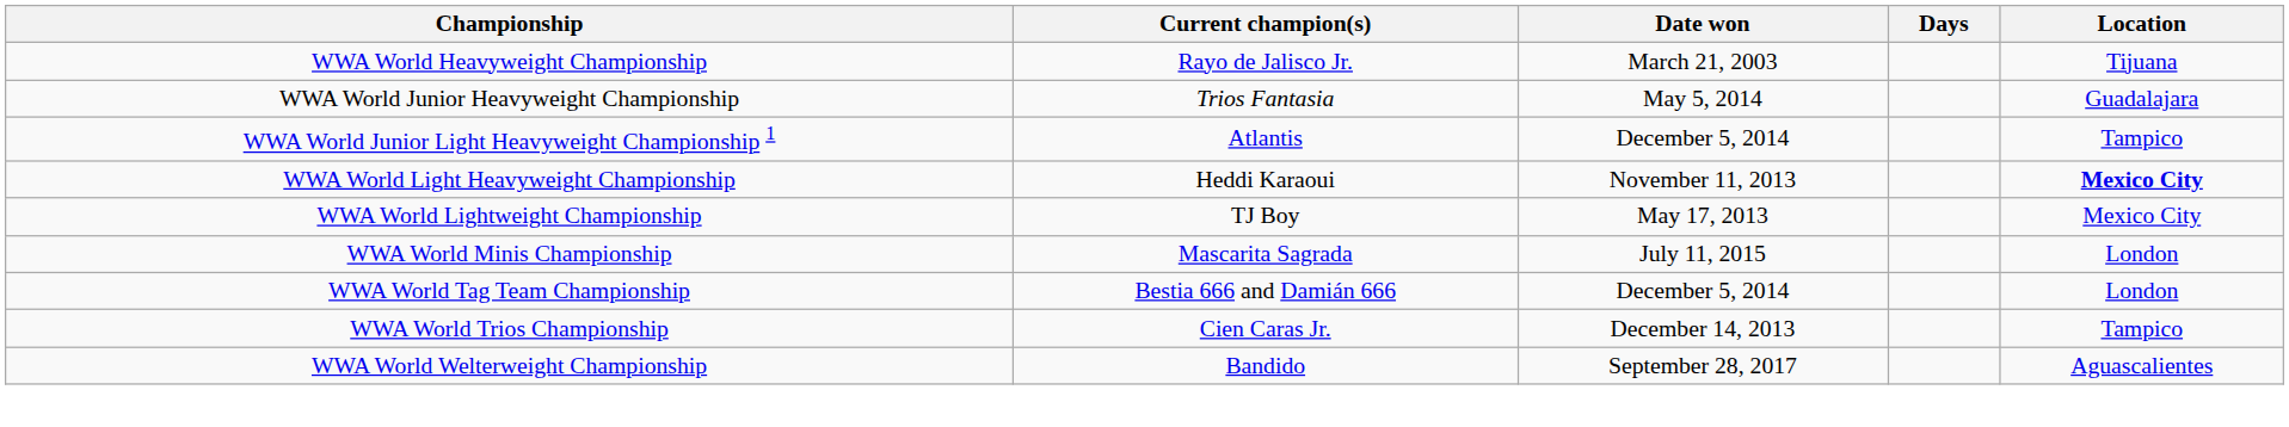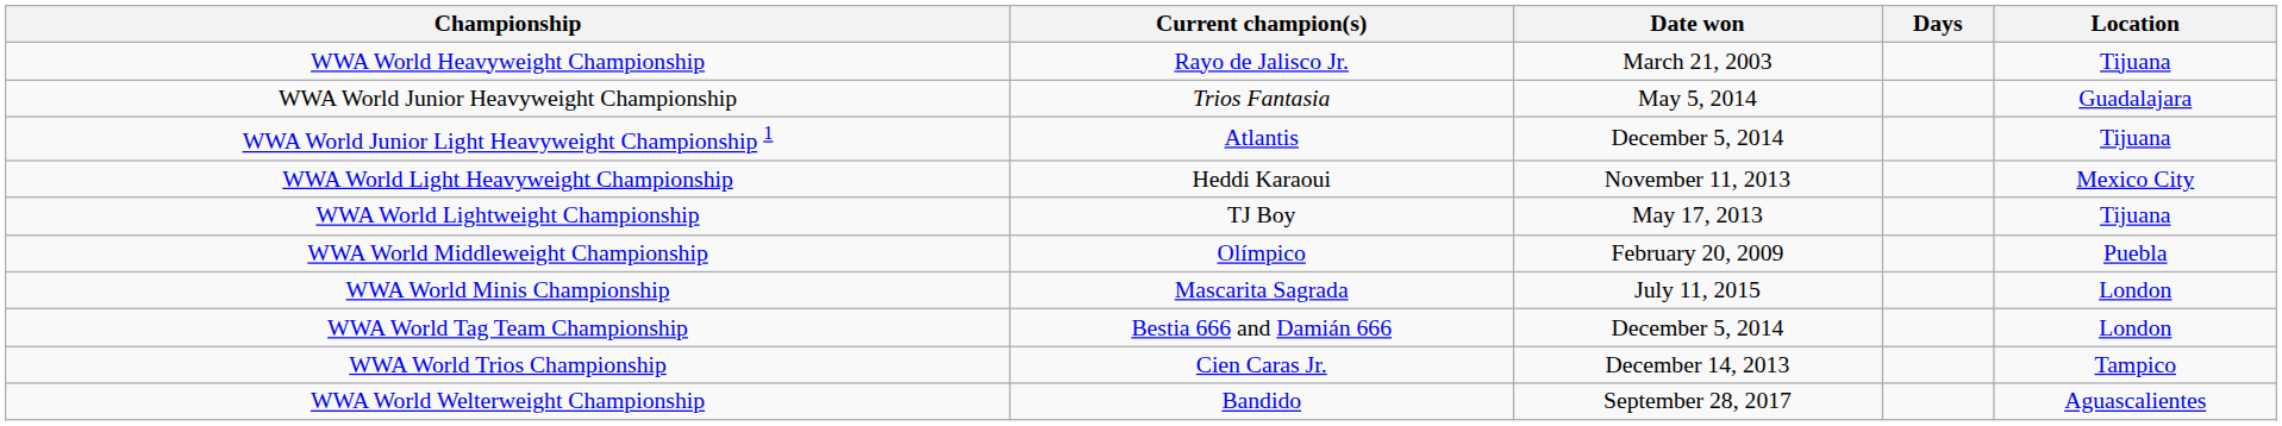WWA World Junior Light Heavyweight Championship 1 | Location: Tampico -> Tijuana
WWA World Light Heavyweight Championship | Location: bold -> normal
WWA World Lightweight Championship | Location: Mexico City -> Tijuana
+ row: WWA World Middleweight Championship | Olímpico | February 20, 2009 | Puebla
